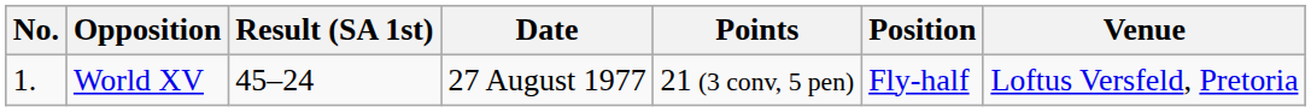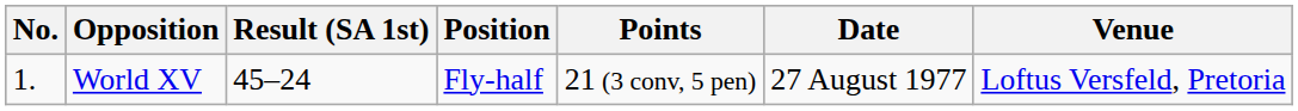columns swapped: Position <-> Date
